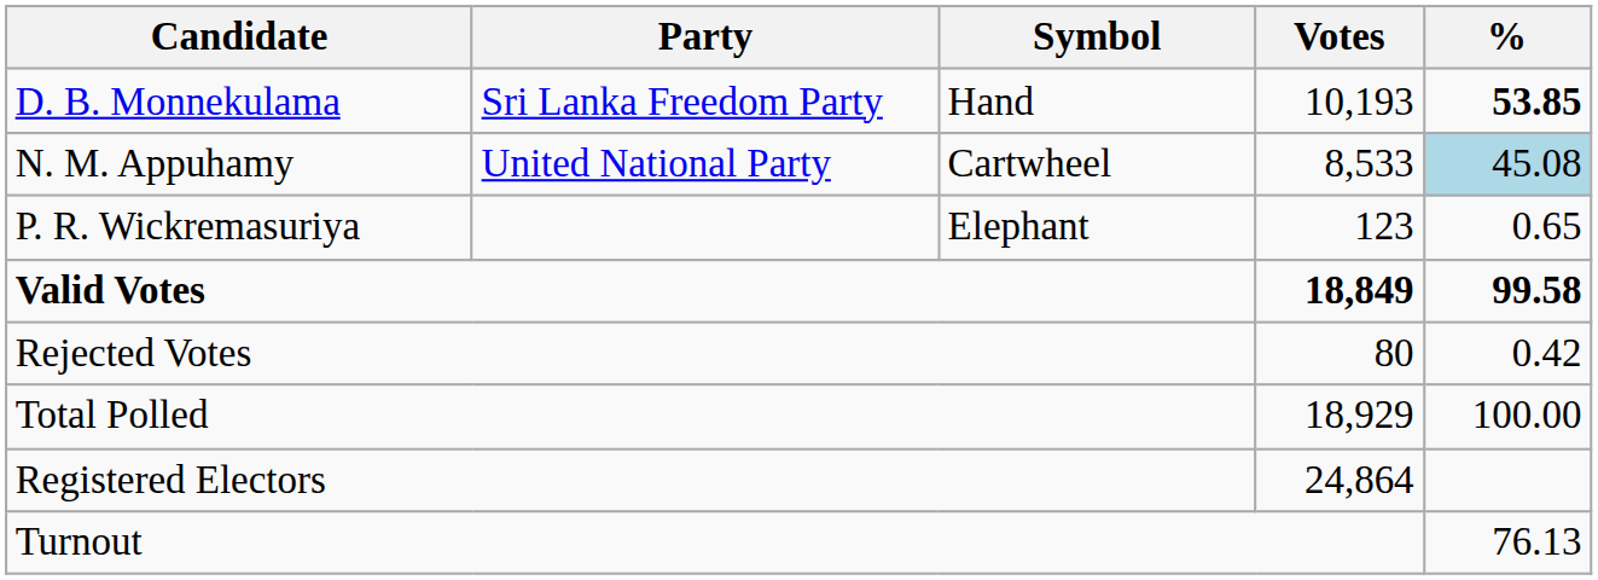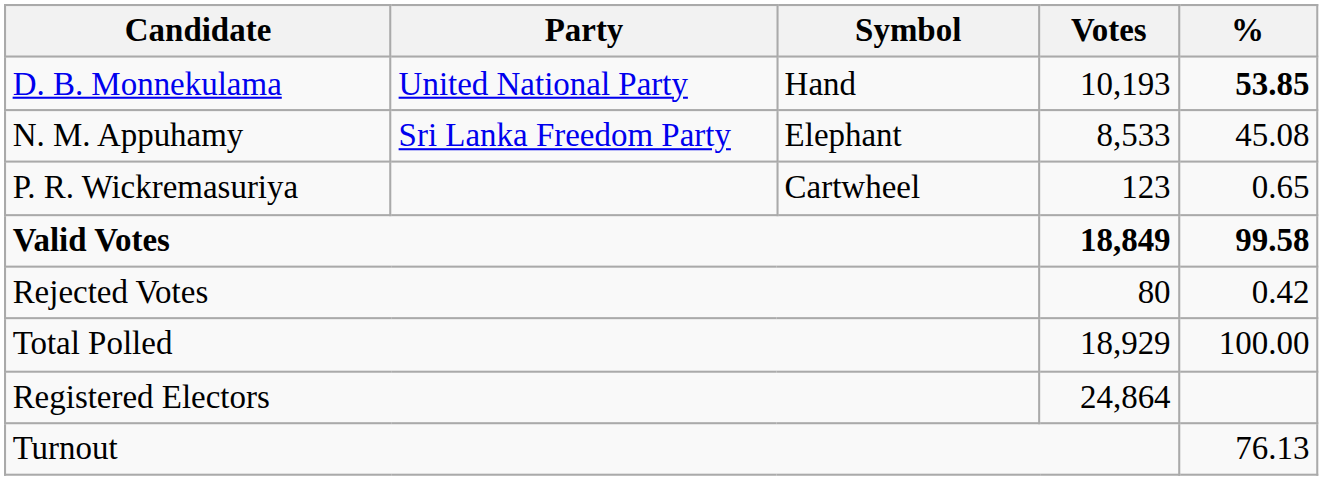D. B. Monnekulama | Party: Sri Lanka Freedom Party -> United National Party
N. M. Appuhamy | Party: United National Party -> Sri Lanka Freedom Party
N. M. Appuhamy | Symbol: Cartwheel -> Elephant
N. M. Appuhamy | %: lightblue background -> no background
P. R. Wickremasuriya | Symbol: Elephant -> Cartwheel
